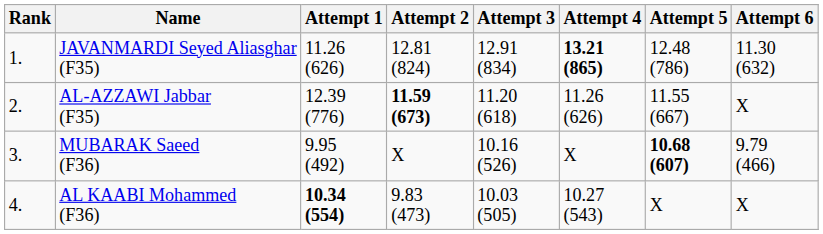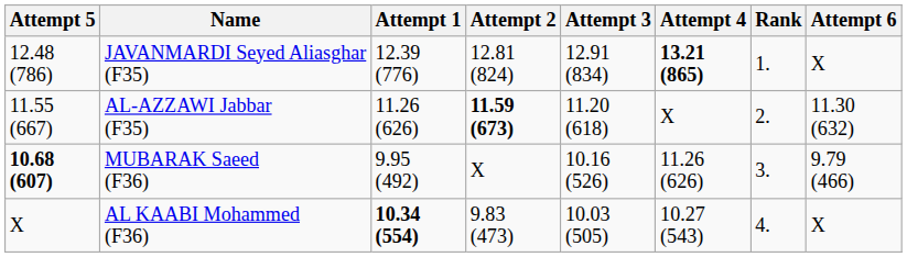columns swapped: Rank <-> Attempt 5
JAVANMARDI Seyed Aliasghar (F35) | Attempt 1: 11.26 (626) -> 12.39 (776)
JAVANMARDI Seyed Aliasghar (F35) | Attempt 6: 11.30 (632) -> X
AL-AZZAWI Jabbar (F35) | Attempt 1: 12.39 (776) -> 11.26 (626)
AL-AZZAWI Jabbar (F35) | Attempt 4: 11.26 (626) -> X
AL-AZZAWI Jabbar (F35) | Attempt 6: X -> 11.30 (632)
MUBARAK Saeed (F36) | Attempt 4: X -> 11.26 (626)
